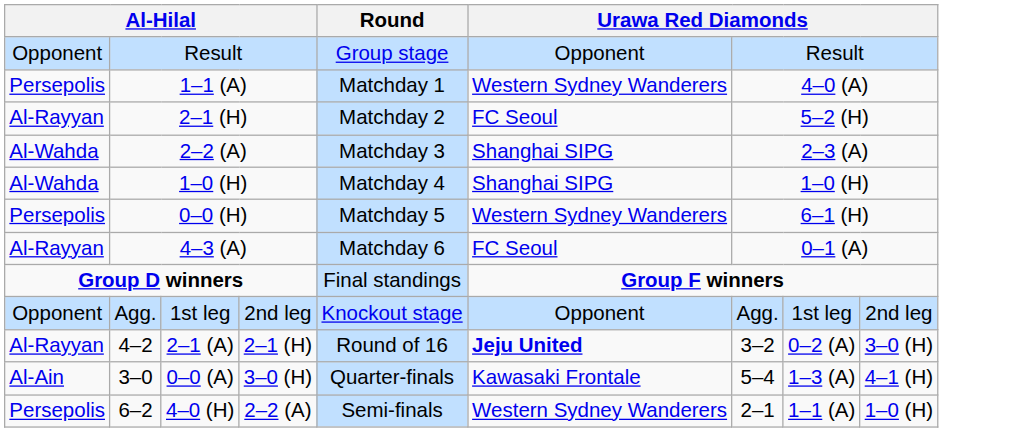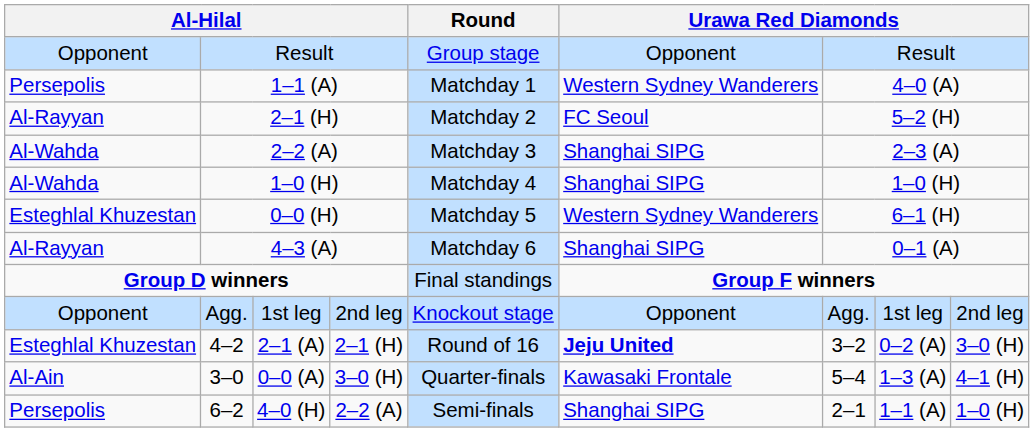0–0 (H) | column 1: Persepolis -> Esteghlal Khuzestan
4–3 (A) | column 6: FC Seoul -> Shanghai SIPG
4–2 | column 1: Al-Rayyan -> Esteghlal Khuzestan
6–2 | column 6: Western Sydney Wanderers -> Shanghai SIPG
